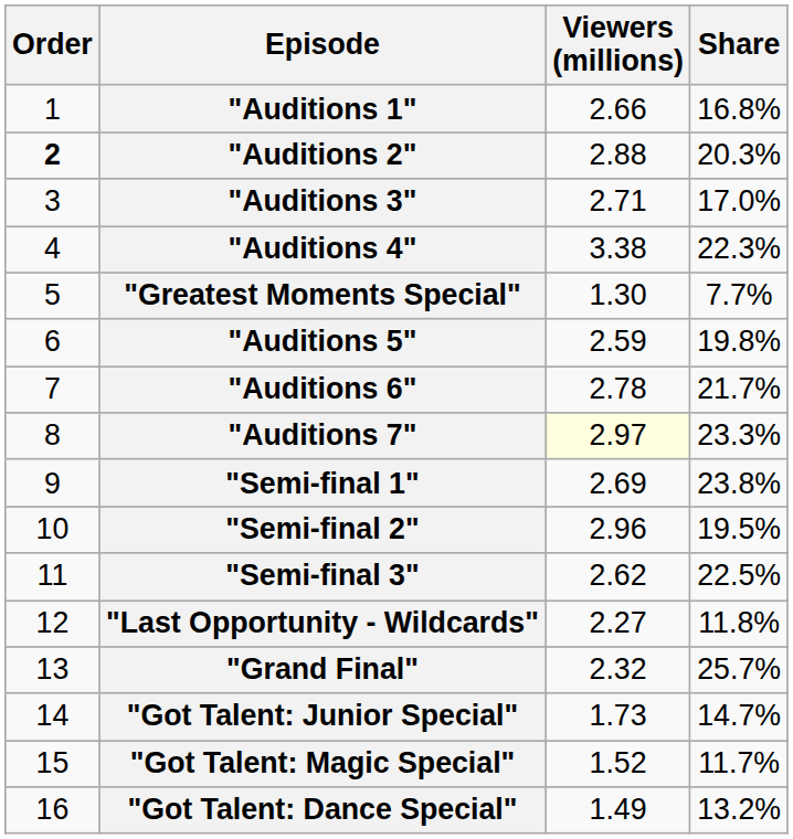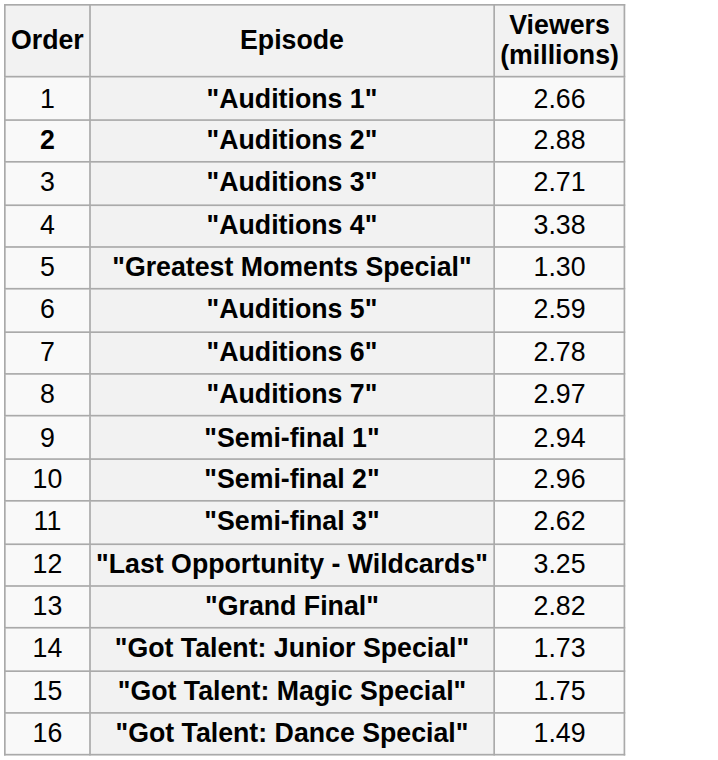- column: Share | 16.8% | 20.3% | 17.0% | 22.3% | 7.7% | 19.8% | 21.7% | 23.3% | 23.8% | 19.5% | 22.5% | 11.8% | 25.7% | 14.7% | 11.7% | 13.2%
"Auditions 7" | Viewers (millions): lightyellow background -> no background
"Semi-final 1" | Viewers (millions): 2.69 -> 2.94
"Last Opportunity - Wildcards" | Viewers (millions): 2.27 -> 3.25
"Grand Final" | Viewers (millions): 2.32 -> 2.82
"Got Talent: Magic Special" | Viewers (millions): 1.52 -> 1.75
